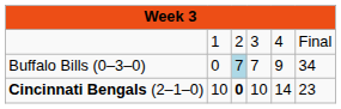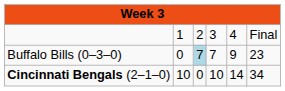Buffalo Bills (0–3–0) | column 6: 34 -> 23
Cincinnati Bengals (2–1–0) | column 3: bold -> normal
Cincinnati Bengals (2–1–0) | column 6: 23 -> 34
